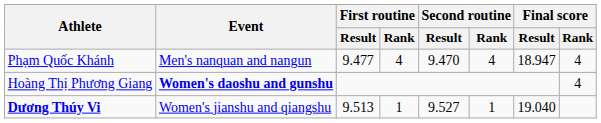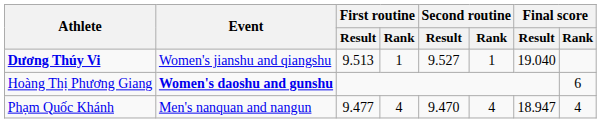rows swapped: Phạm Quốc Khánh <-> Dương Thúy Vi
Hoàng Thị Phương Giang | Final score / Rank: 4 -> 6
